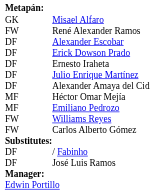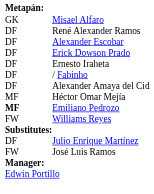René Alexander Ramos | column 1: FW -> DF
rows swapped: Julio Enrique Martínez <-> / Fabinho
Emiliano Pedrozo | column 1: normal -> bold
- row: FW | Carlos Alberto Gómez
José Luis Ramos | column 1: DF -> FW
